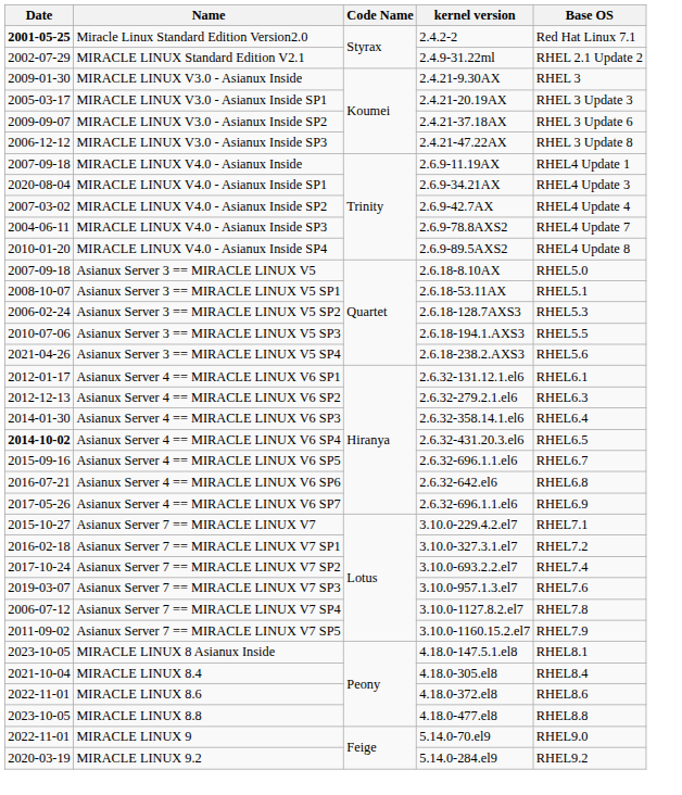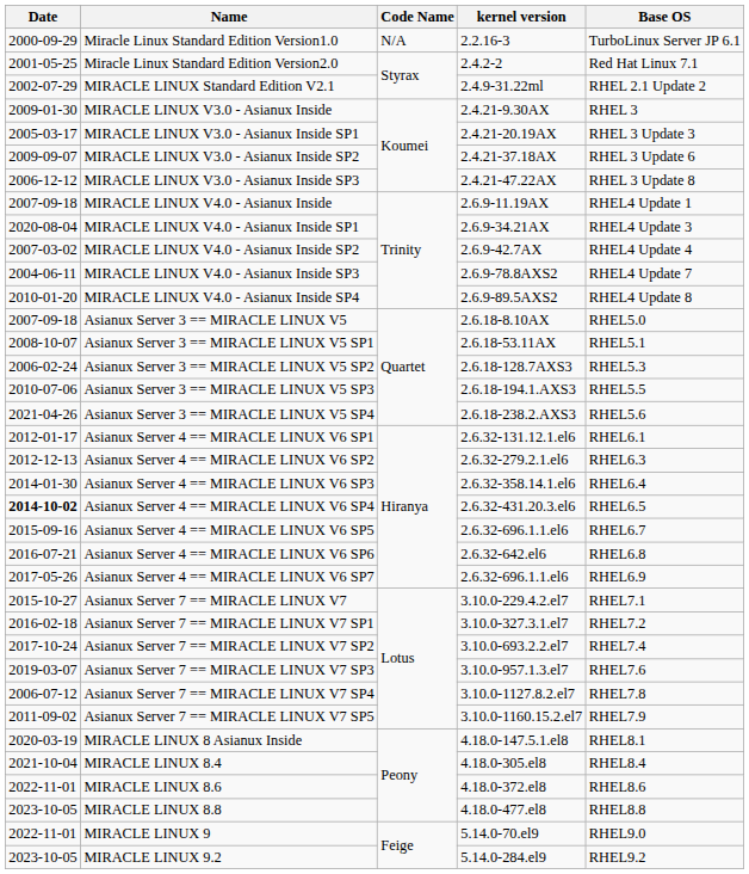+ row: 2000-09-29 | Miracle Linux Standard Edition Version1.0 | N/A | 2.2.16-3 | TurboLinux Server JP 6.1
Miracle Linux Standard Edition Version2.0 | Date: bold -> normal
MIRACLE LINUX 8 Asianux Inside | Date: 2023-10-05 -> 2020-03-19
MIRACLE LINUX 9.2 | Date: 2020-03-19 -> 2023-10-05
